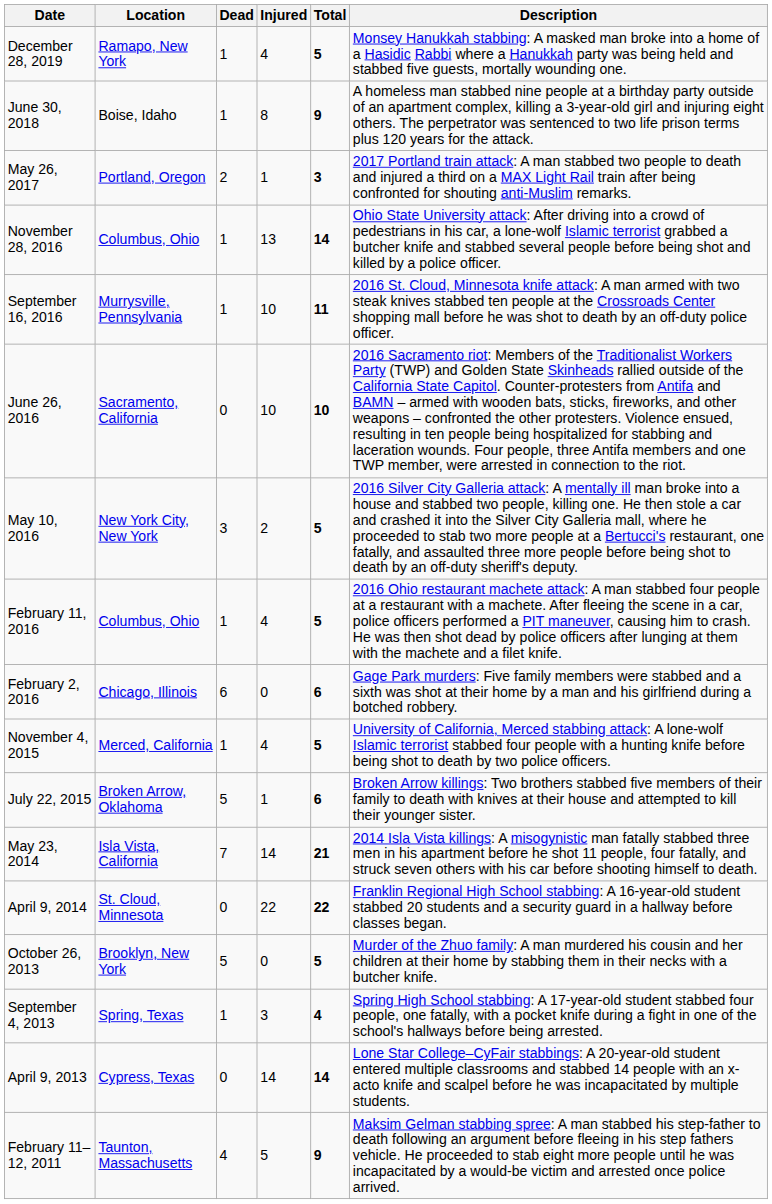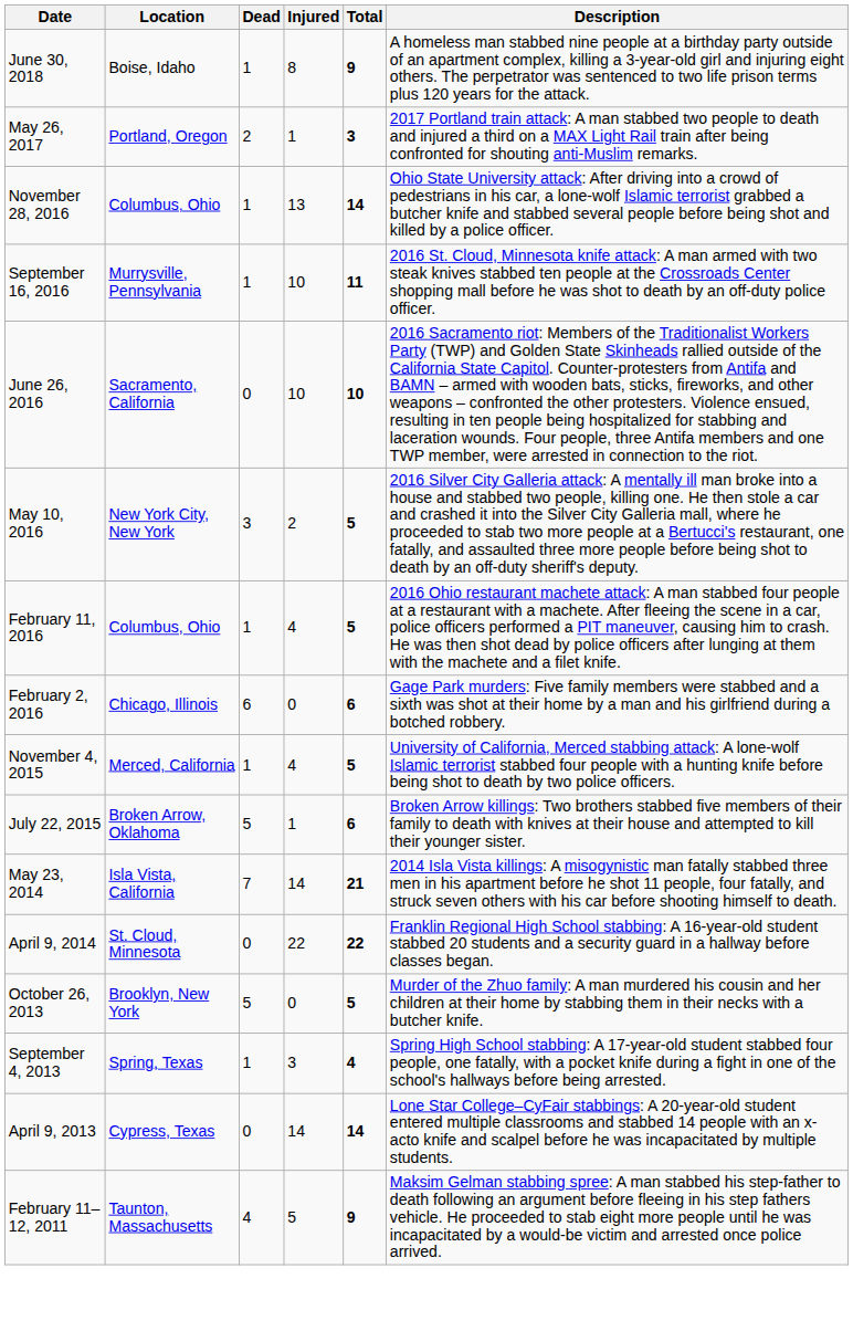- row: December 28, 2019 | Ramapo, New York | 1 | 4 | 5 | Monsey Hanukkah stabbing: A masked man broke into a home of a Hasidic Rabbi where a Hanukkah party was being held and stabbed five guests, mortally wounding one.
